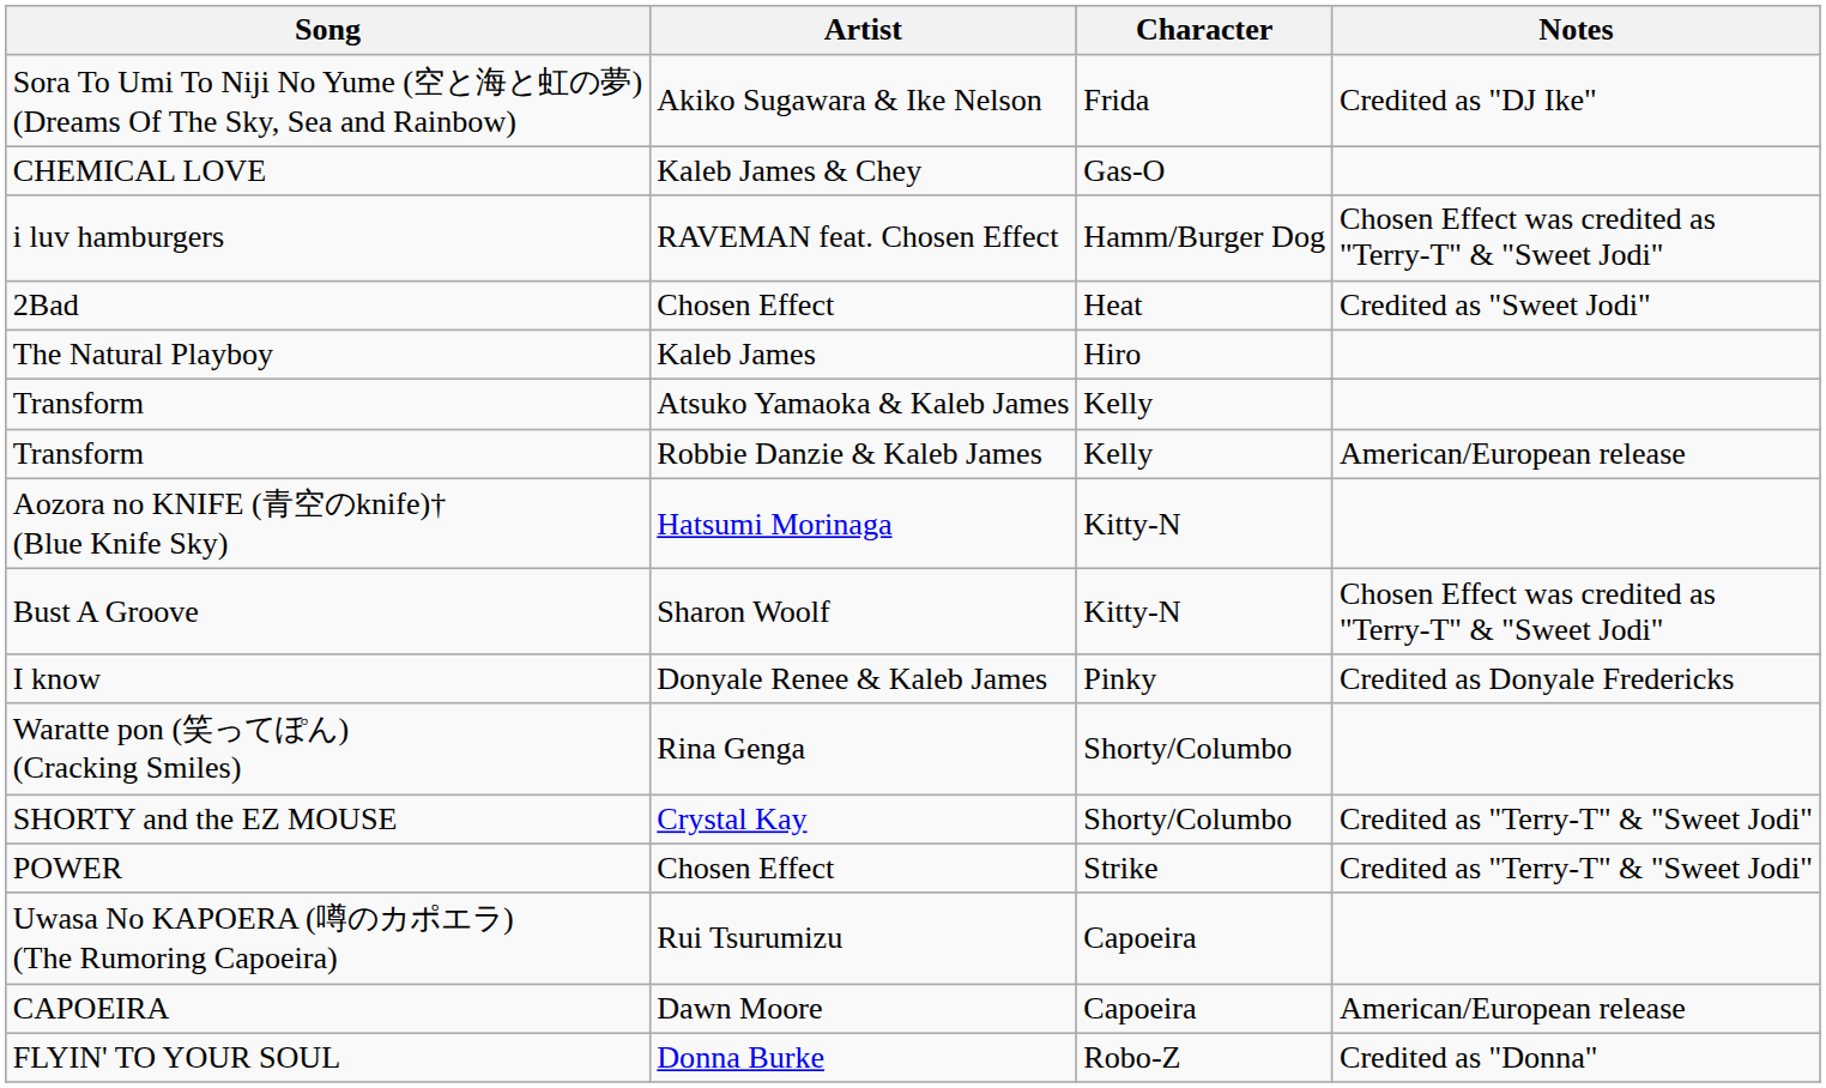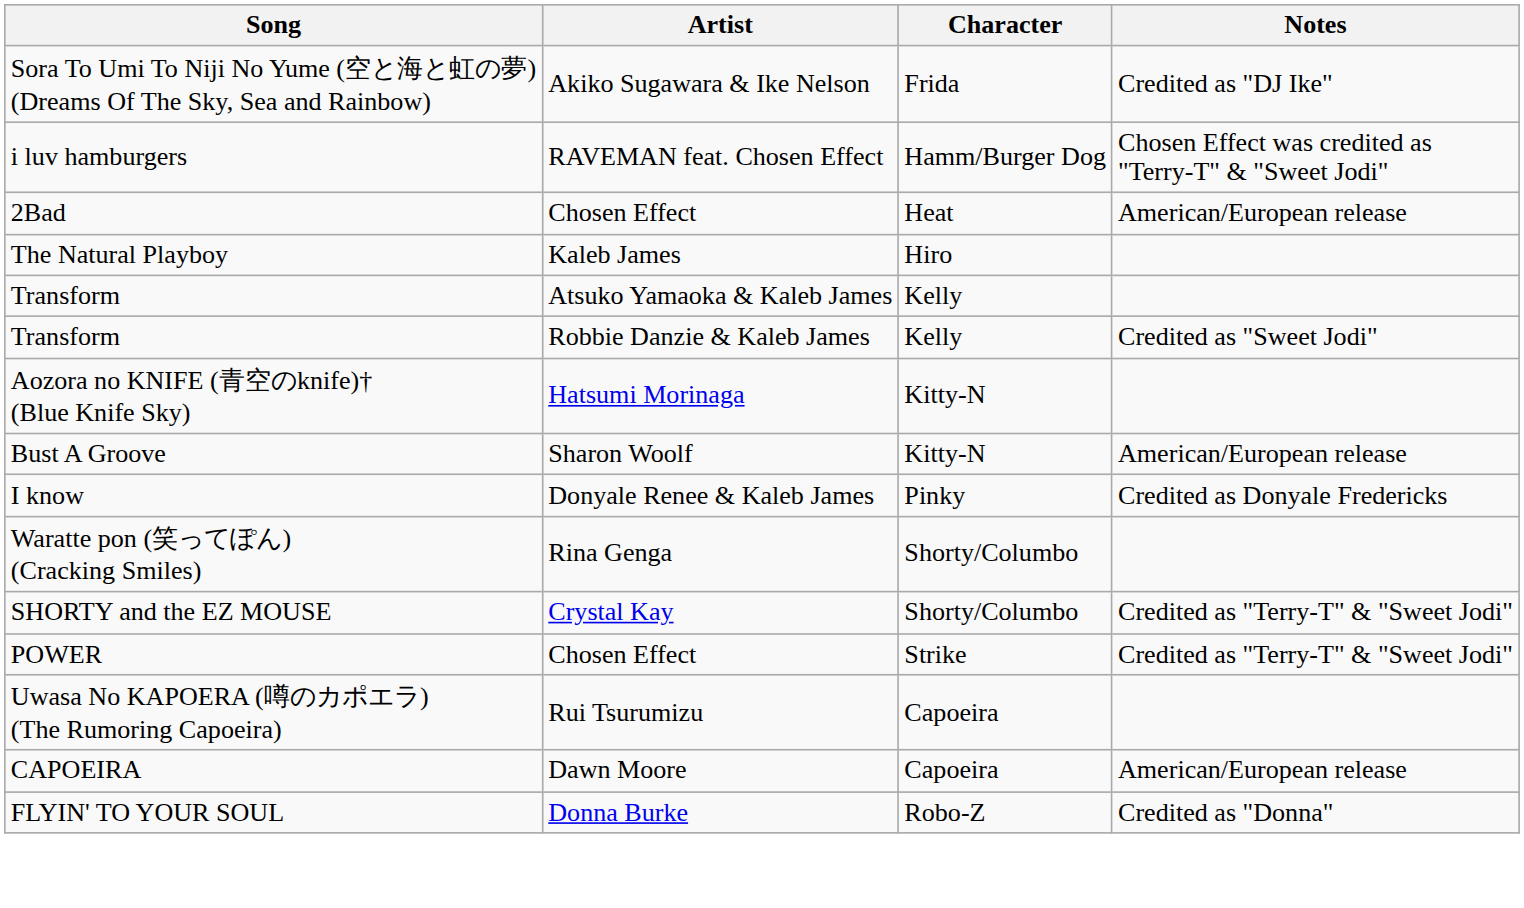- row: CHEMICAL LOVE | Kaleb James & Chey | Gas-O
2Bad | Notes: Credited as "Sweet Jodi" -> American/European release
Transform / Robbie Danzie & Kaleb James | Notes: American/European release -> Credited as "Sweet Jodi"
Bust A Groove | Notes: Chosen Effect was credited as "Terry-T" & "Sweet Jodi" -> American/European release
